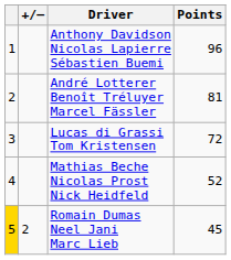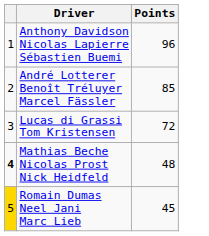- column: +/– | 2
André Lotterer Benoît Tréluyer Marcel Fässler | Points: 81 -> 85
Mathias Beche Nicolas Prost Nick Heidfeld | column 1: normal -> bold
Mathias Beche Nicolas Prost Nick Heidfeld | Points: 52 -> 48
